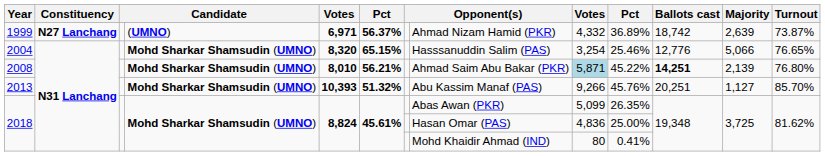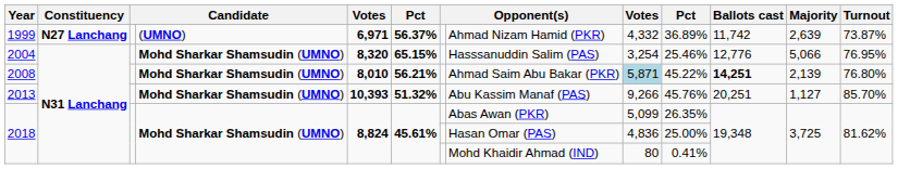1999 | Ballots cast: 18,742 -> 11,742
2004 | Turnout: 76.65% -> 76.95%
